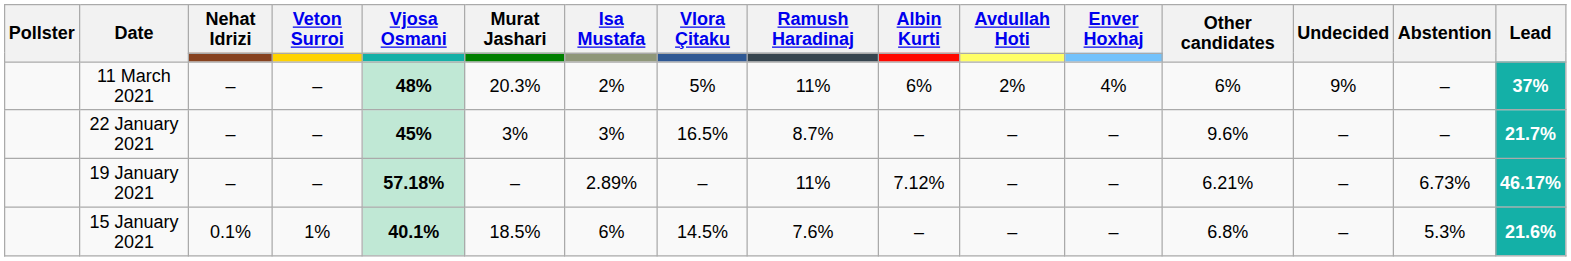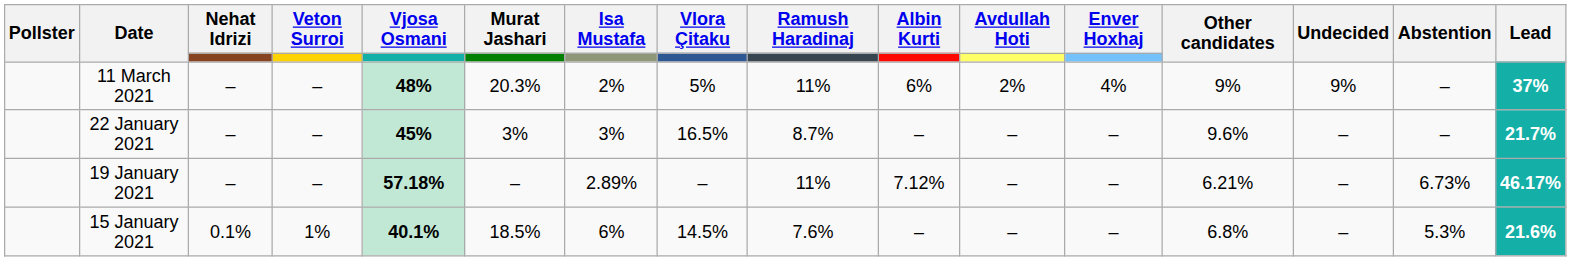11 March 2021 | Other candidates: 6% -> 9%
